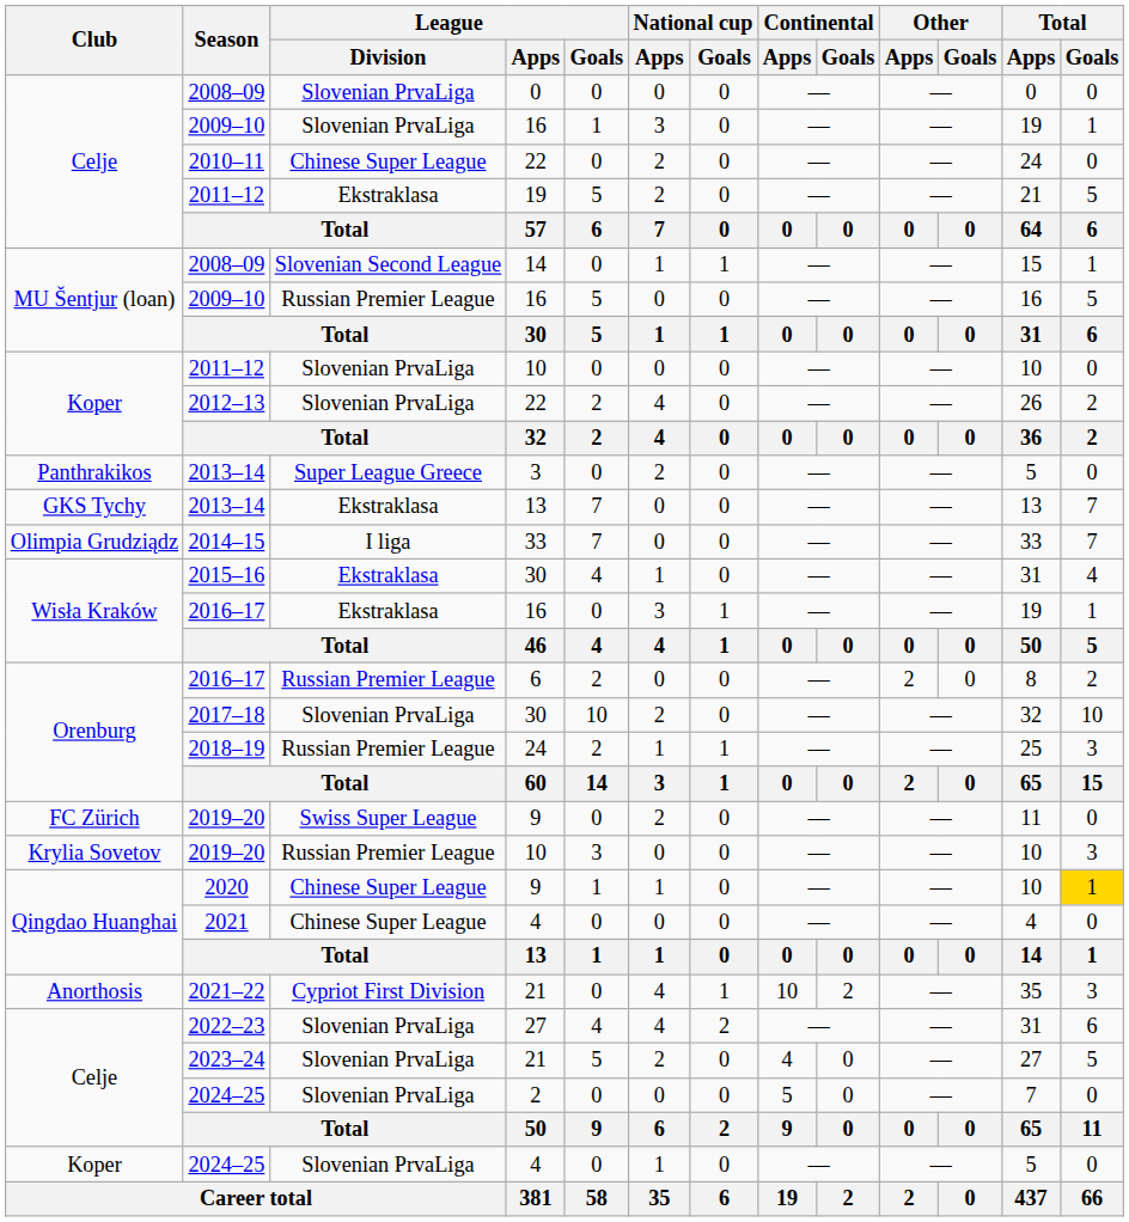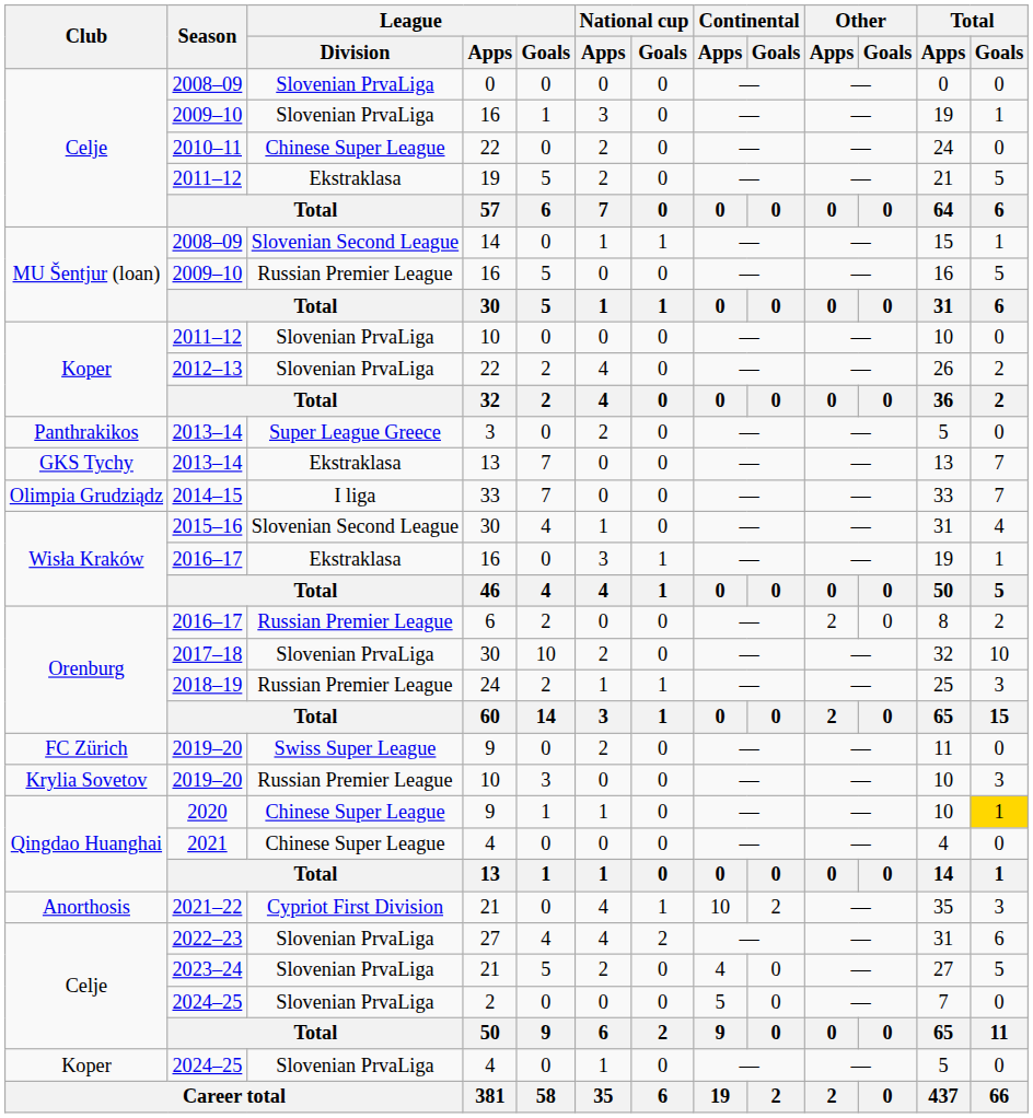2015–16 | League / Division: Ekstraklasa -> Slovenian Second League
